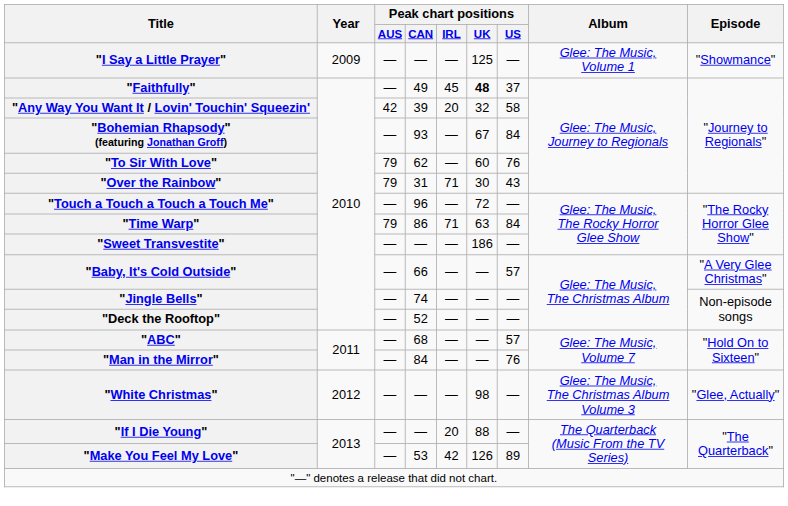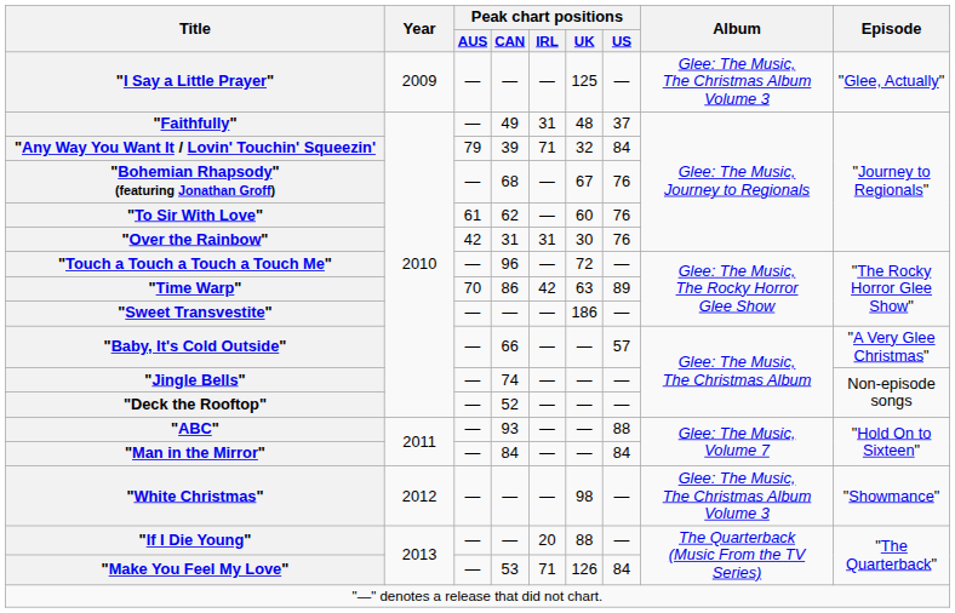"I Say a Little Prayer" | Album: Glee: The Music, Volume 1 -> Glee: The Music, The Christmas Album Volume 3
"I Say a Little Prayer" | Episode: "Showmance" -> "Glee, Actually"
"Faithfully" | Peak chart positions / IRL: 45 -> 31
"Faithfully" | Peak chart positions / UK: bold -> normal
"Any Way You Want It / Lovin' Touchin' Squeezin' | Peak chart positions / AUS: 42 -> 79
"Any Way You Want It / Lovin' Touchin' Squeezin' | Peak chart positions / IRL: 20 -> 71
"Any Way You Want It / Lovin' Touchin' Squeezin' | Peak chart positions / US: 58 -> 84
"Bohemian Rhapsody" (featuring Jonathan Groff) | Peak chart positions / CAN: 93 -> 68
"Bohemian Rhapsody" (featuring Jonathan Groff) | Peak chart positions / US: 84 -> 76
"To Sir With Love" | Peak chart positions / AUS: 79 -> 61
"Over the Rainbow" | Peak chart positions / AUS: 79 -> 42
"Over the Rainbow" | Peak chart positions / IRL: 71 -> 31
"Over the Rainbow" | Peak chart positions / US: 43 -> 76
"Time Warp" | Peak chart positions / AUS: 79 -> 70
"Time Warp" | Peak chart positions / IRL: 71 -> 42
"Time Warp" | Peak chart positions / US: 84 -> 89
"ABC" | Peak chart positions / CAN: 68 -> 93
"ABC" | Peak chart positions / US: 57 -> 88
"Man in the Mirror" | Peak chart positions / US: 76 -> 84
"White Christmas" | Episode: "Glee, Actually" -> "Showmance"
"Make You Feel My Love" | Peak chart positions / IRL: 42 -> 71
"Make You Feel My Love" | Peak chart positions / US: 89 -> 84
